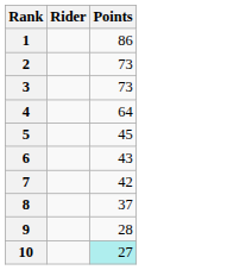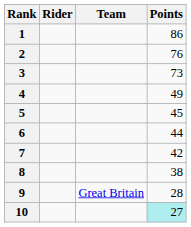+ column: Team | Great Britain
2 | Points: 73 -> 76
4 | Points: 64 -> 49
6 | Points: 43 -> 44
8 | Points: 37 -> 38
